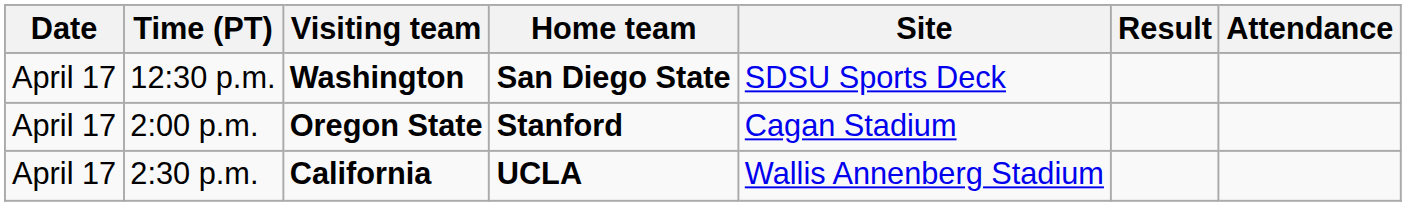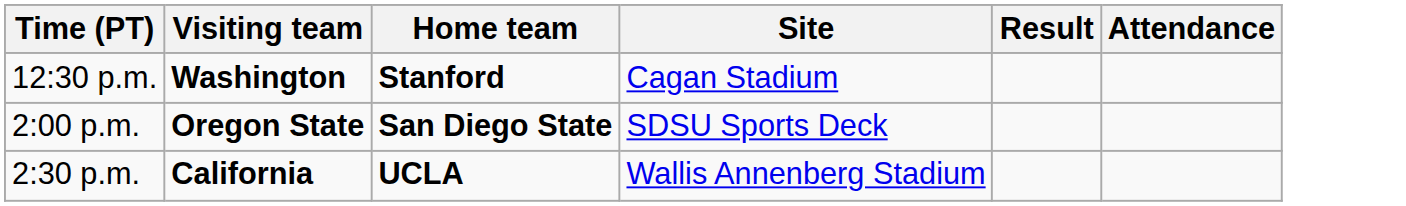- column: Date | April 17 | April 17 | April 17
12:30 p.m. | Home team: San Diego State -> Stanford
12:30 p.m. | Site: SDSU Sports Deck -> Cagan Stadium
2:00 p.m. | Home team: Stanford -> San Diego State
2:00 p.m. | Site: Cagan Stadium -> SDSU Sports Deck
